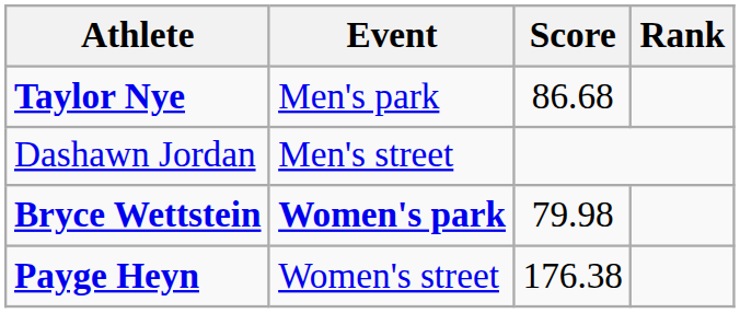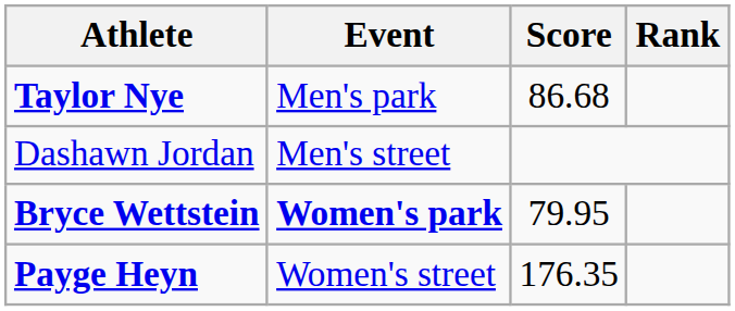Bryce Wettstein | Score: 79.98 -> 79.95
Payge Heyn | Score: 176.38 -> 176.35
